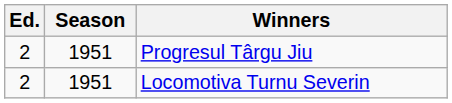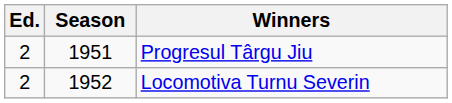Locomotiva Turnu Severin | Season: 1951 -> 1952
